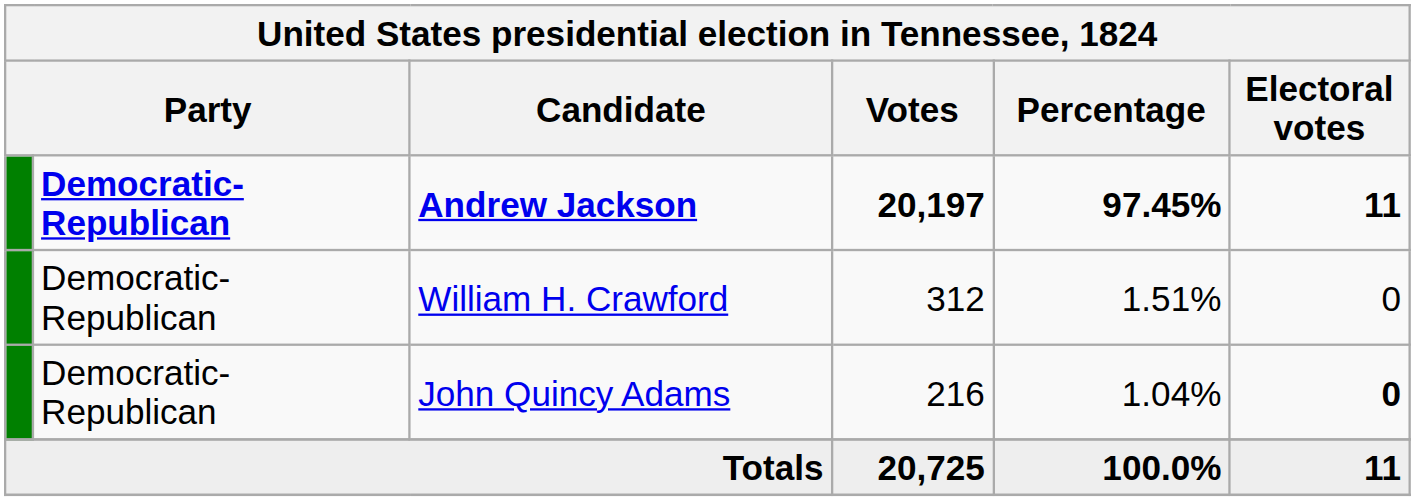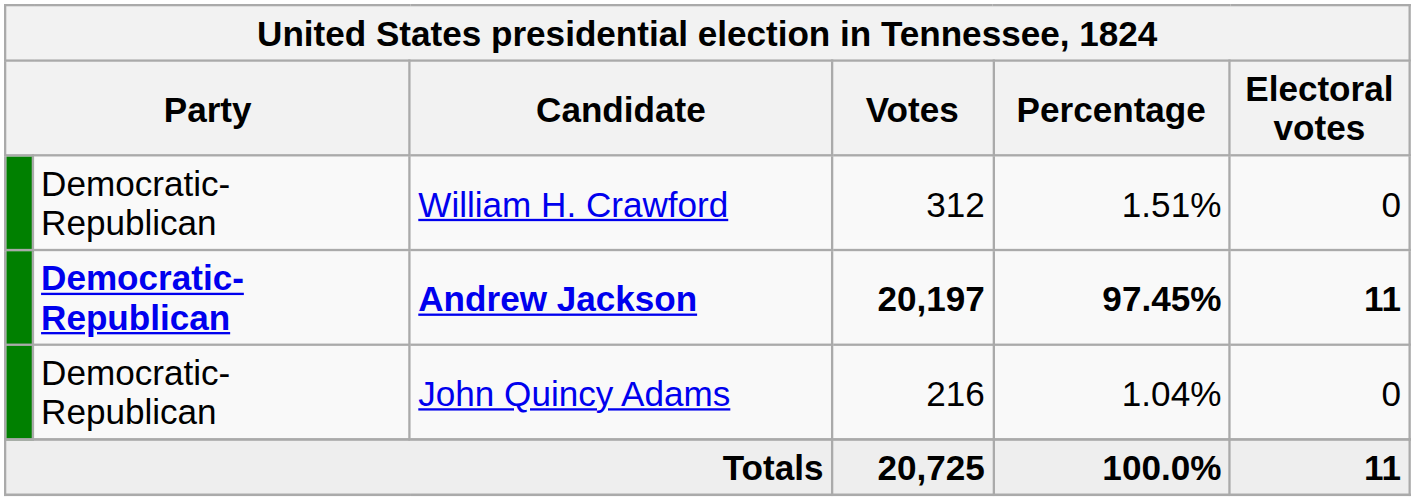rows swapped: Andrew Jackson <-> William H. Crawford
John Quincy Adams | Electoral votes: bold -> normal
